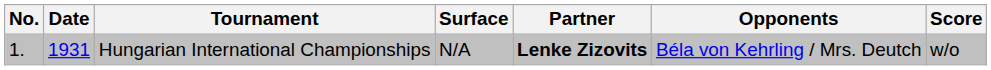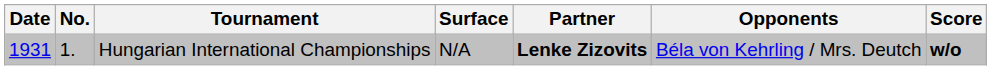columns swapped: No. <-> Date
Hungarian International Championships | Score: normal -> bold
